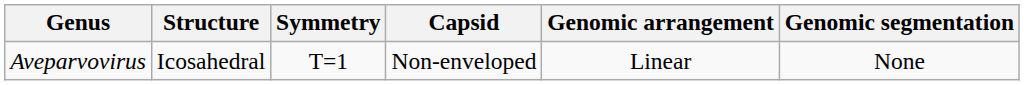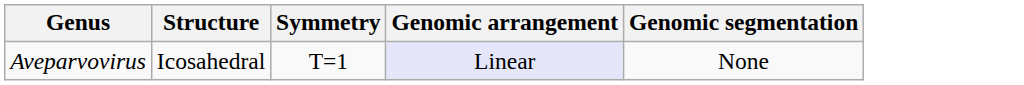- column: Capsid | Non-enveloped
Aveparvovirus | Genomic arrangement: no background -> lavender background
